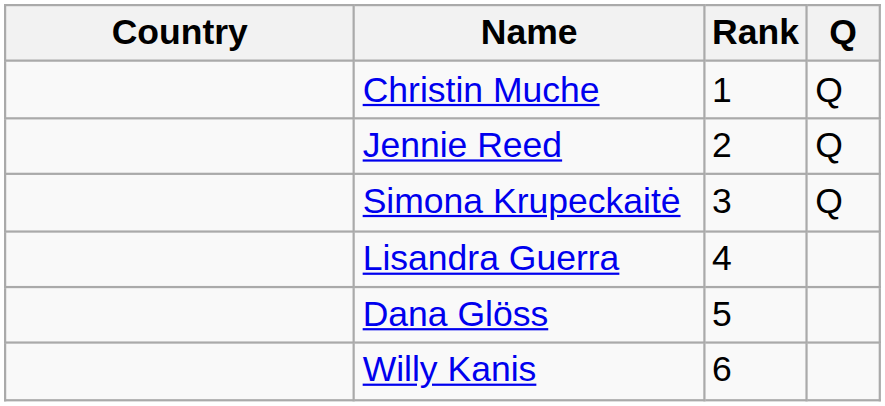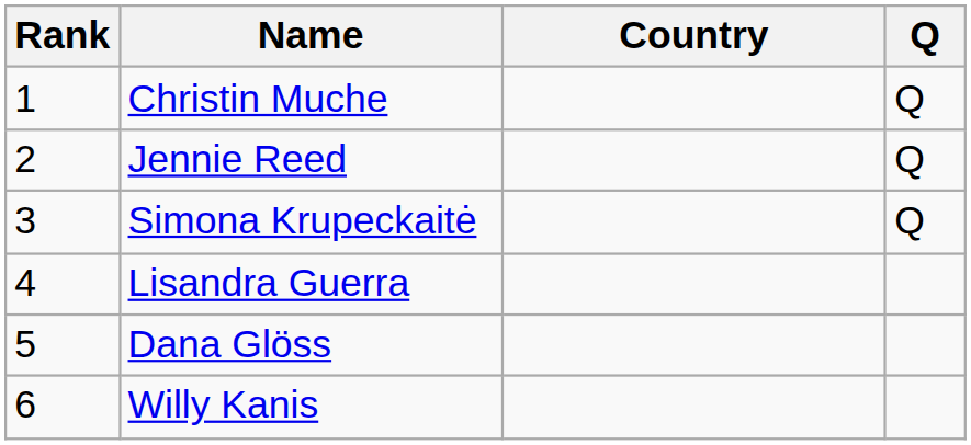columns swapped: Rank <-> Country
